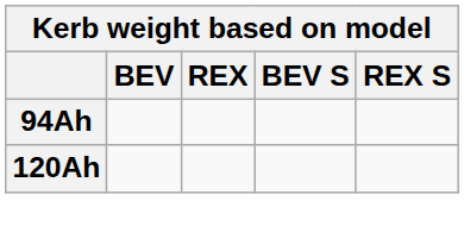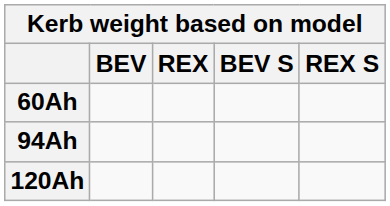+ row: 60Ah
